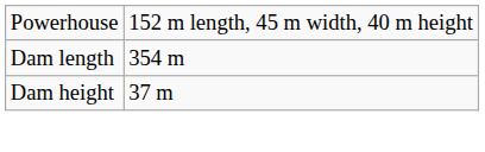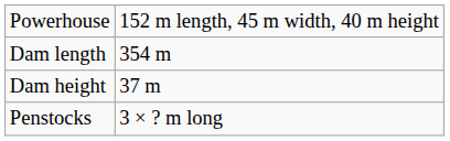+ row: Penstocks | 3 × ? m long
